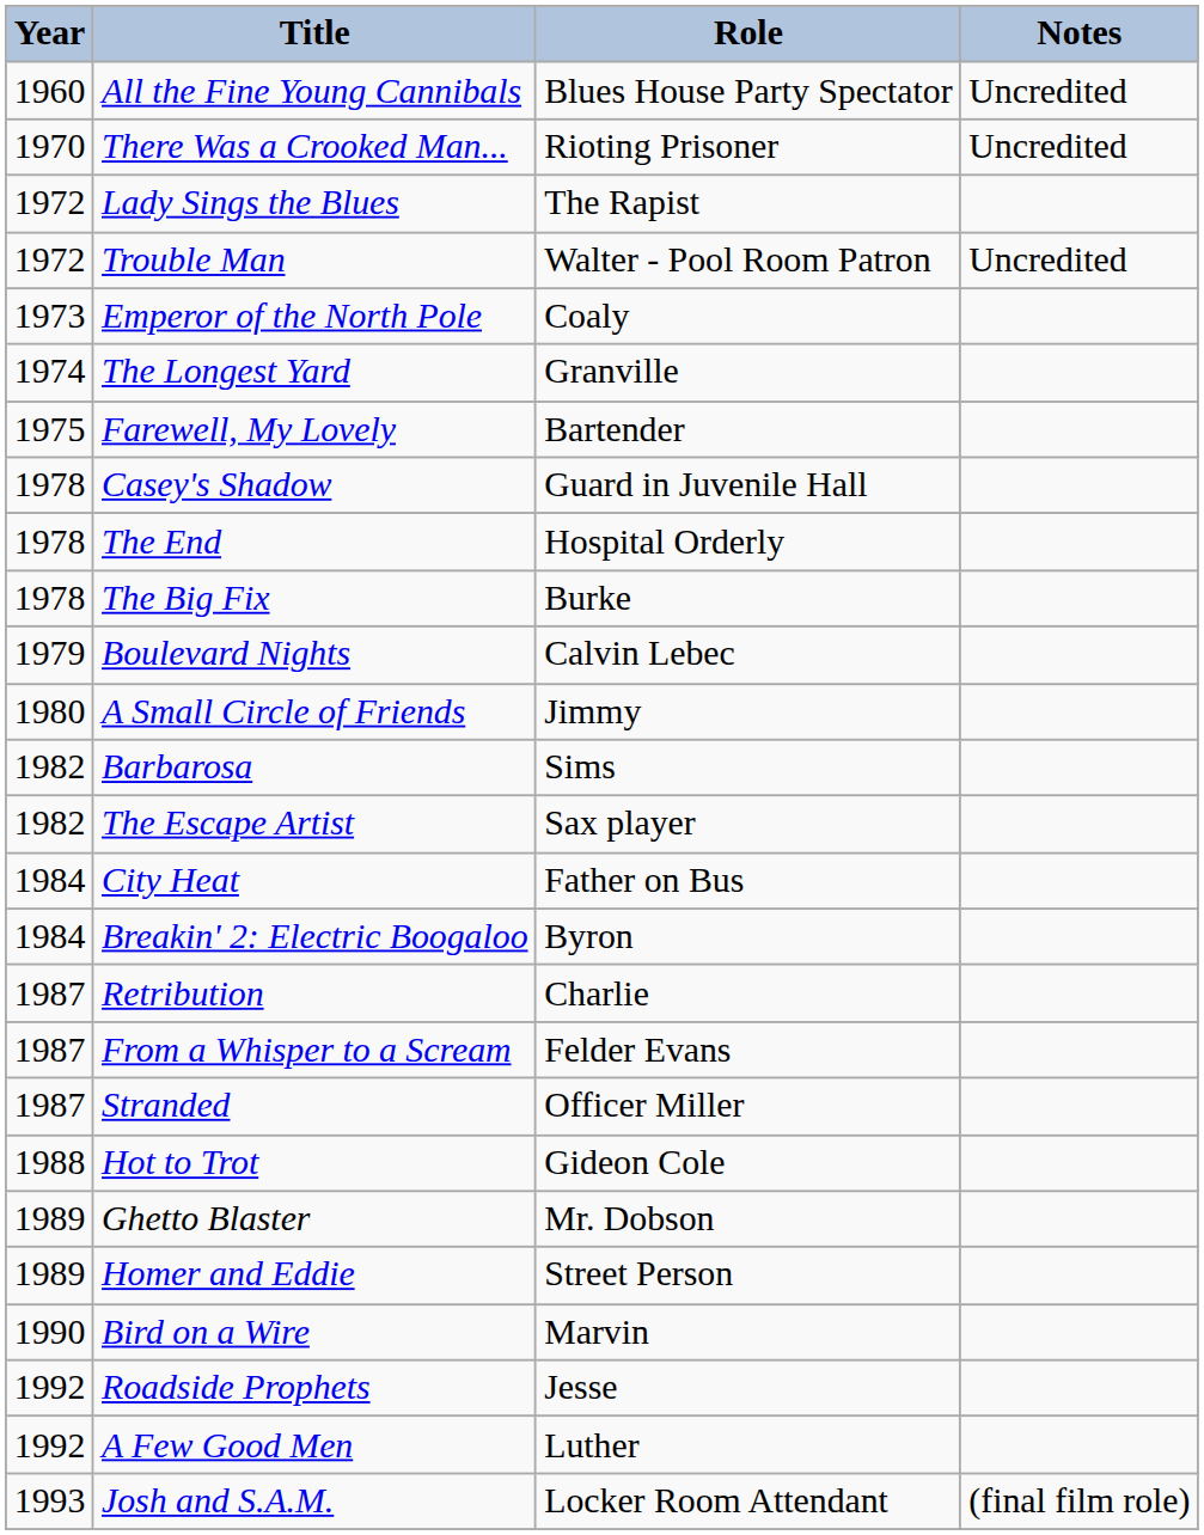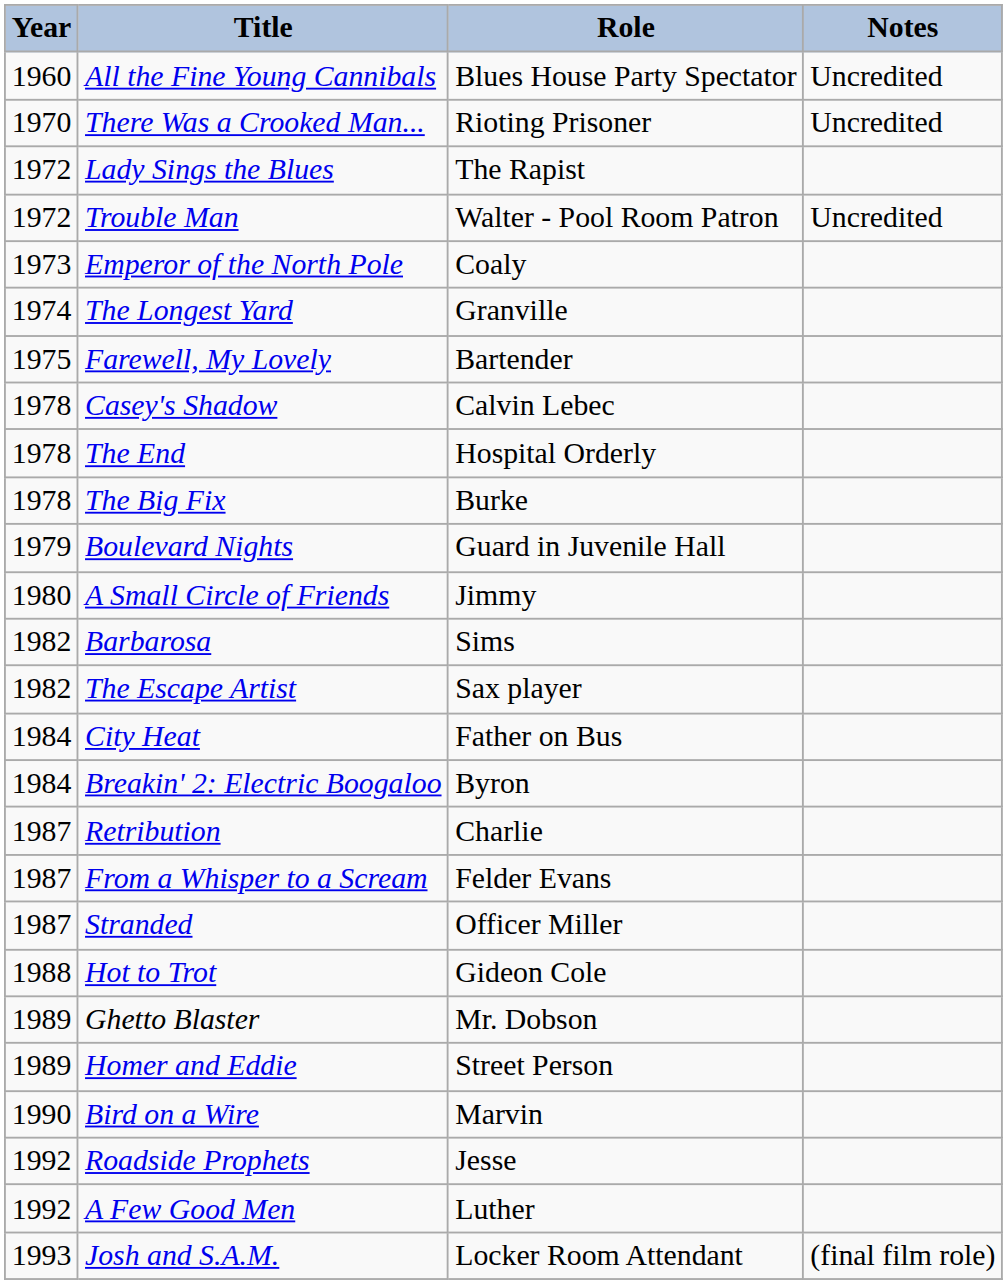Casey's Shadow | Role: Guard in Juvenile Hall -> Calvin Lebec
Boulevard Nights | Role: Calvin Lebec -> Guard in Juvenile Hall
